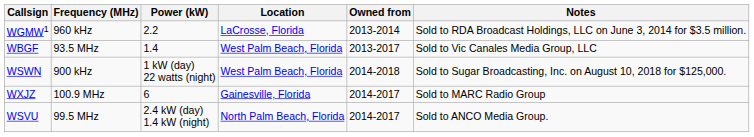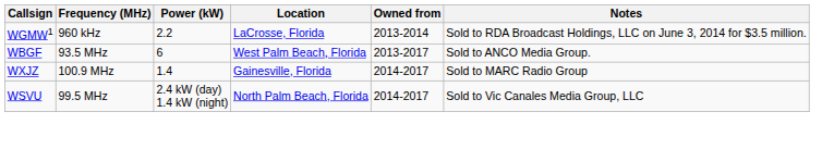WBGF | Power (kW): 1.4 -> 6
WBGF | Notes: Sold to Vic Canales Media Group, LLC -> Sold to ANCO Media Group.
- row: WSWN | 900 kHz | 1 kW (day) 22 watts (night) | West Palm Beach, Florida | 2014-2018 | Sold to Sugar Broadcasting, Inc. on August 10, 2018 for $125,000.
WXJZ | Power (kW): 6 -> 1.4
WSVU | Notes: Sold to ANCO Media Group. -> Sold to Vic Canales Media Group, LLC
